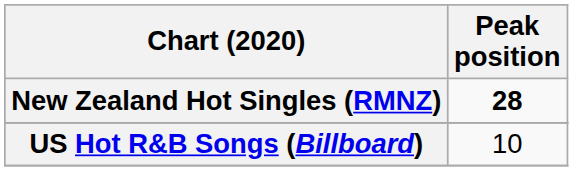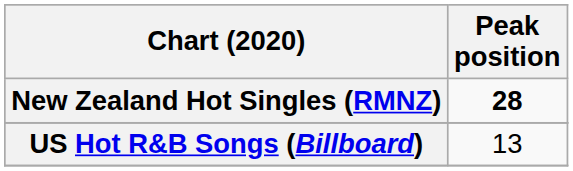US Hot R&B Songs (Billboard) | Peak position: 10 -> 13
